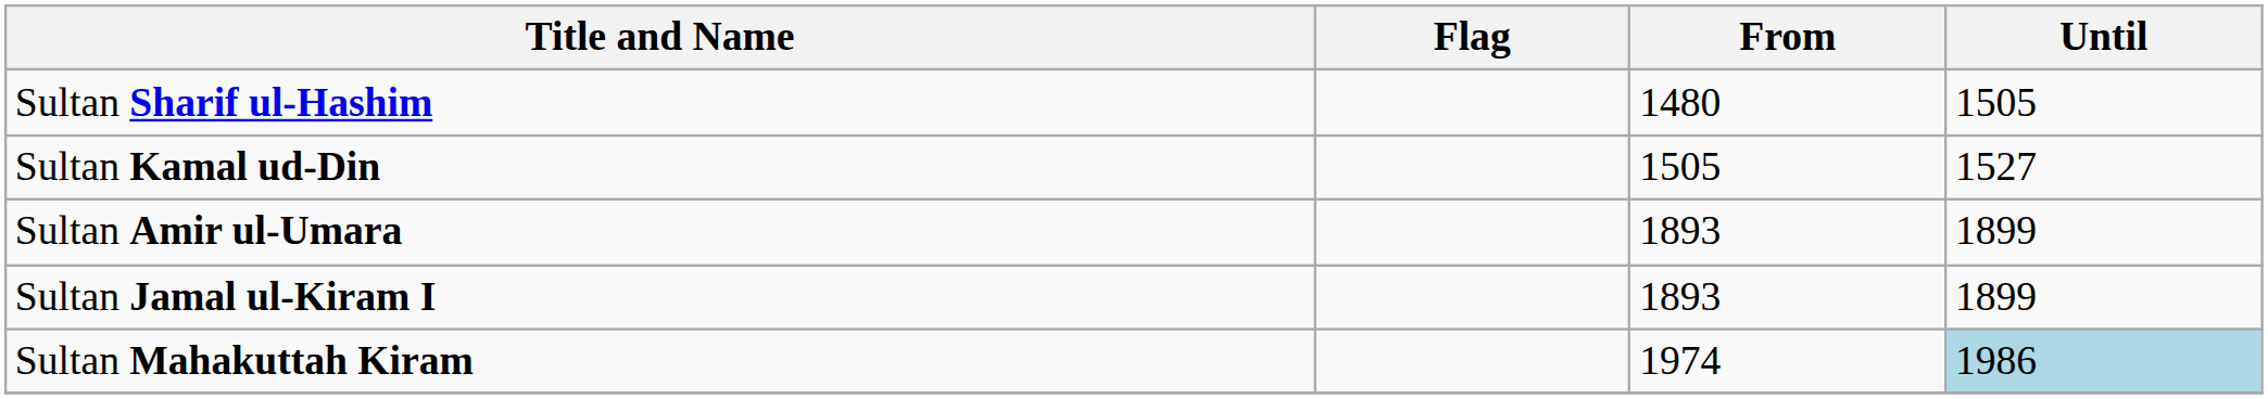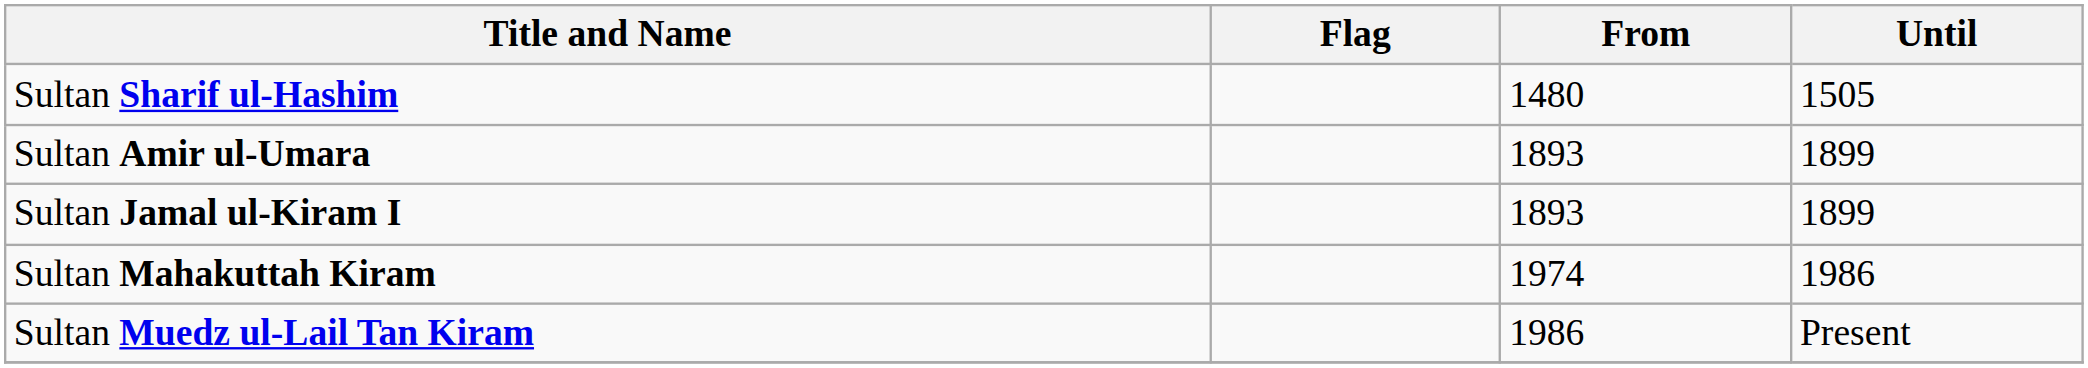- row: Sultan Kamal ud-Din | 1505 | 1527
Sultan Mahakuttah Kiram | Until: lightblue background -> no background
+ row: Sultan Muedz ul-Lail Tan Kiram | 1986 | Present
